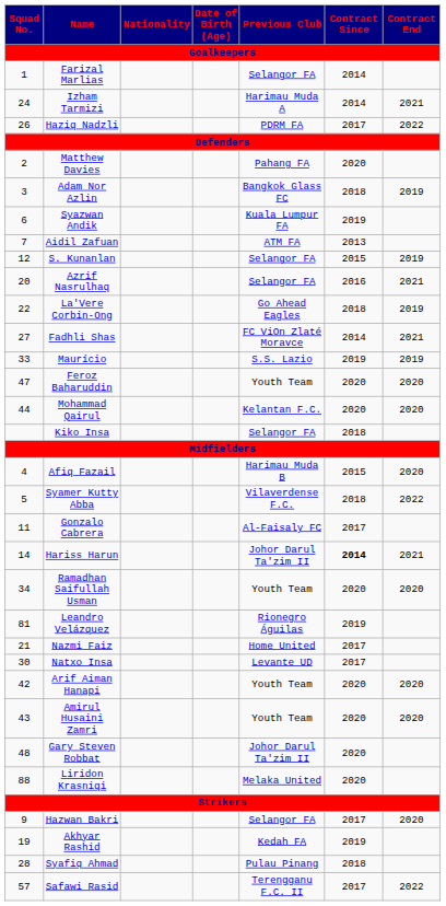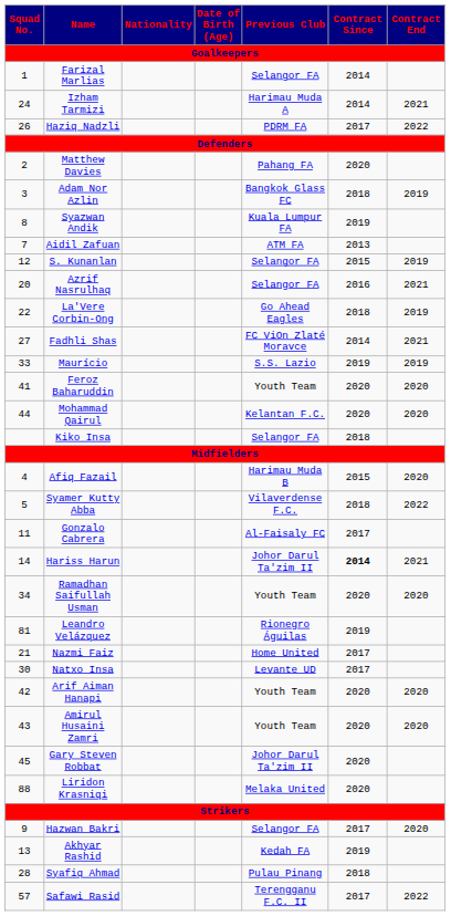Syazwan Andik | Squad No.: 6 -> 8
Feroz Baharuddin | Squad No.: 47 -> 41
Gary Steven Robbat | Squad No.: 48 -> 45
Akhyar Rashid | Squad No.: 19 -> 13
